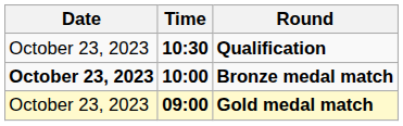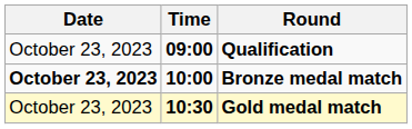Qualification | Time: 10:30 -> 09:00
Gold medal match | Time: 09:00 -> 10:30
